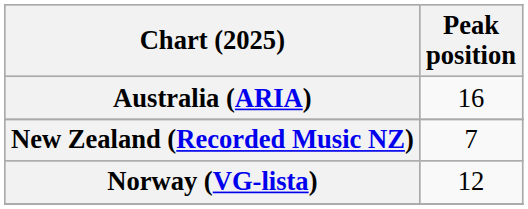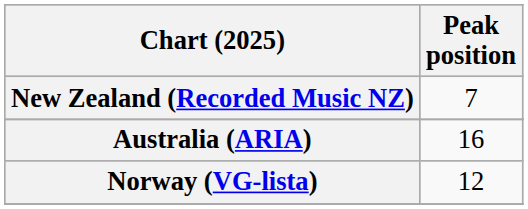rows swapped: Australia (ARIA) <-> New Zealand (Recorded Music NZ)
